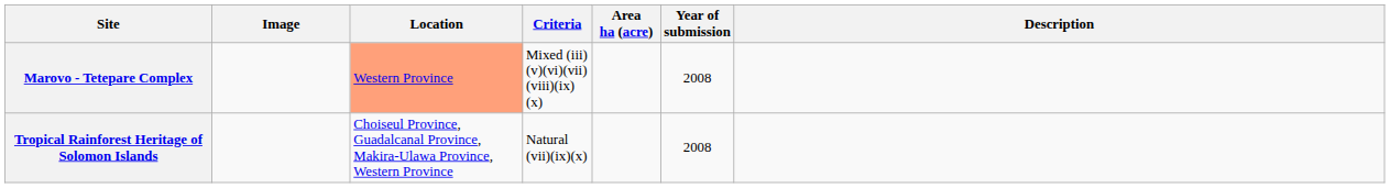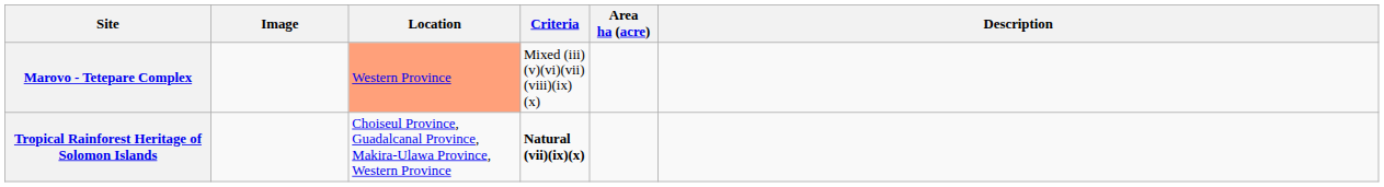- column: Year of submission | 2008 | 2008
Tropical Rainforest Heritage of Solomon Islands | Criteria: normal -> bold
